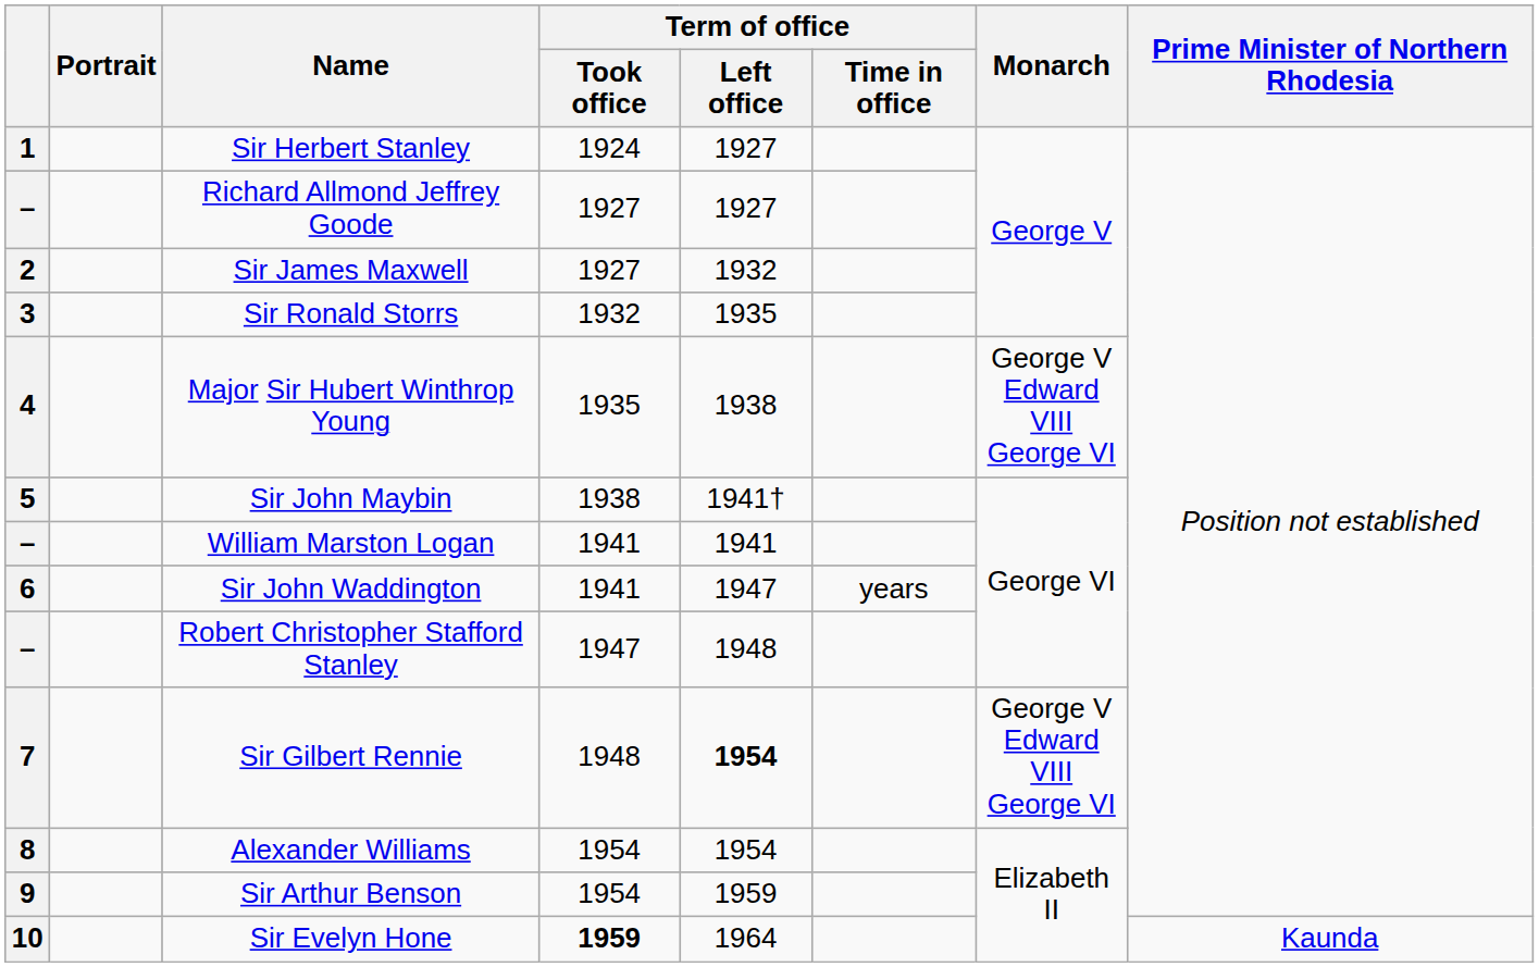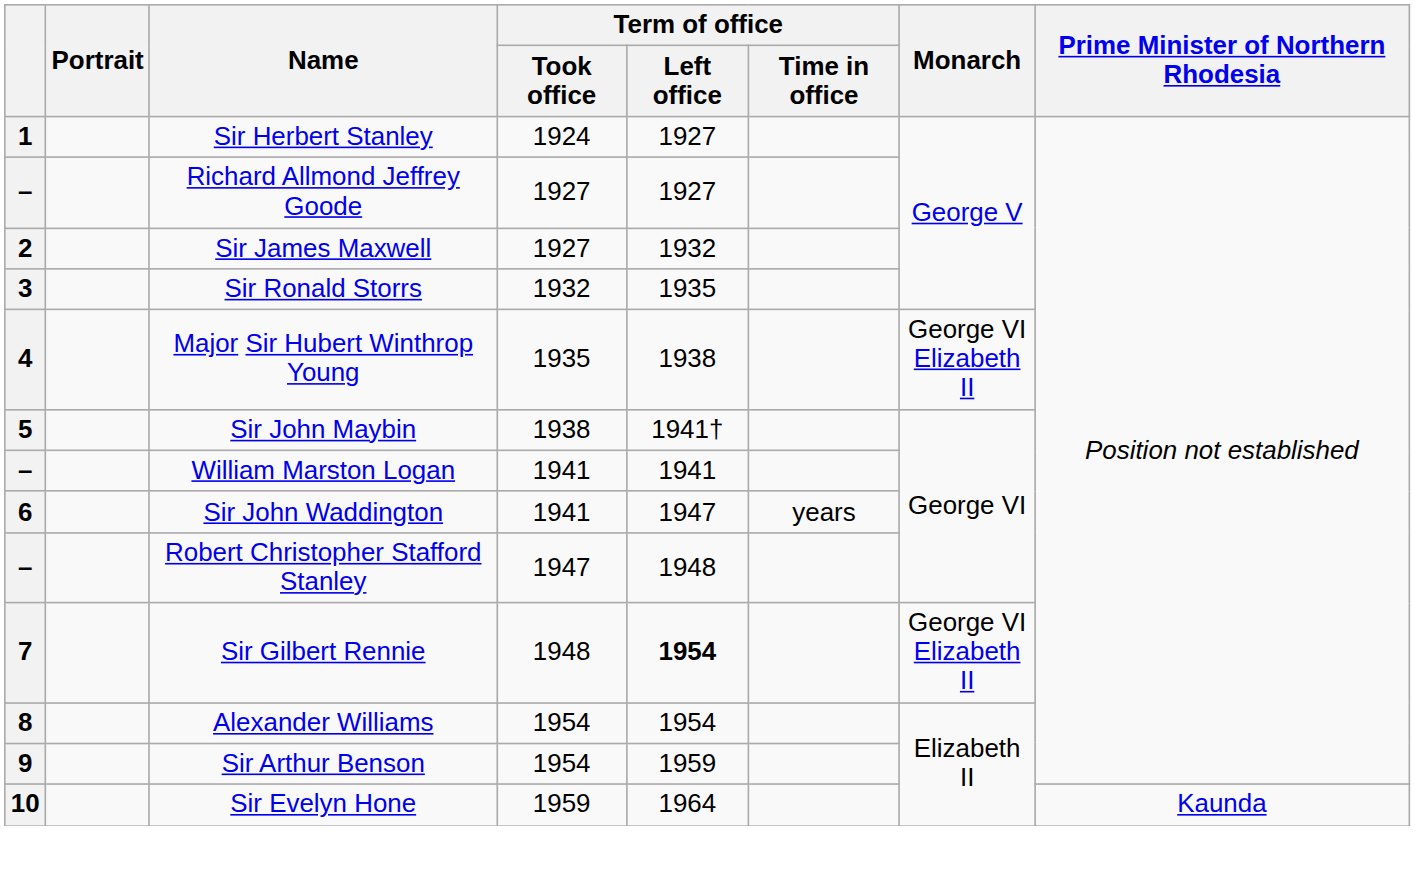Major Sir Hubert Winthrop Young | Monarch: George V Edward VIII George VI -> George VI Elizabeth II
Sir Gilbert Rennie | Monarch: George V Edward VIII George VI -> George VI Elizabeth II
Sir Evelyn Hone | Term of office / Took office: bold -> normal
